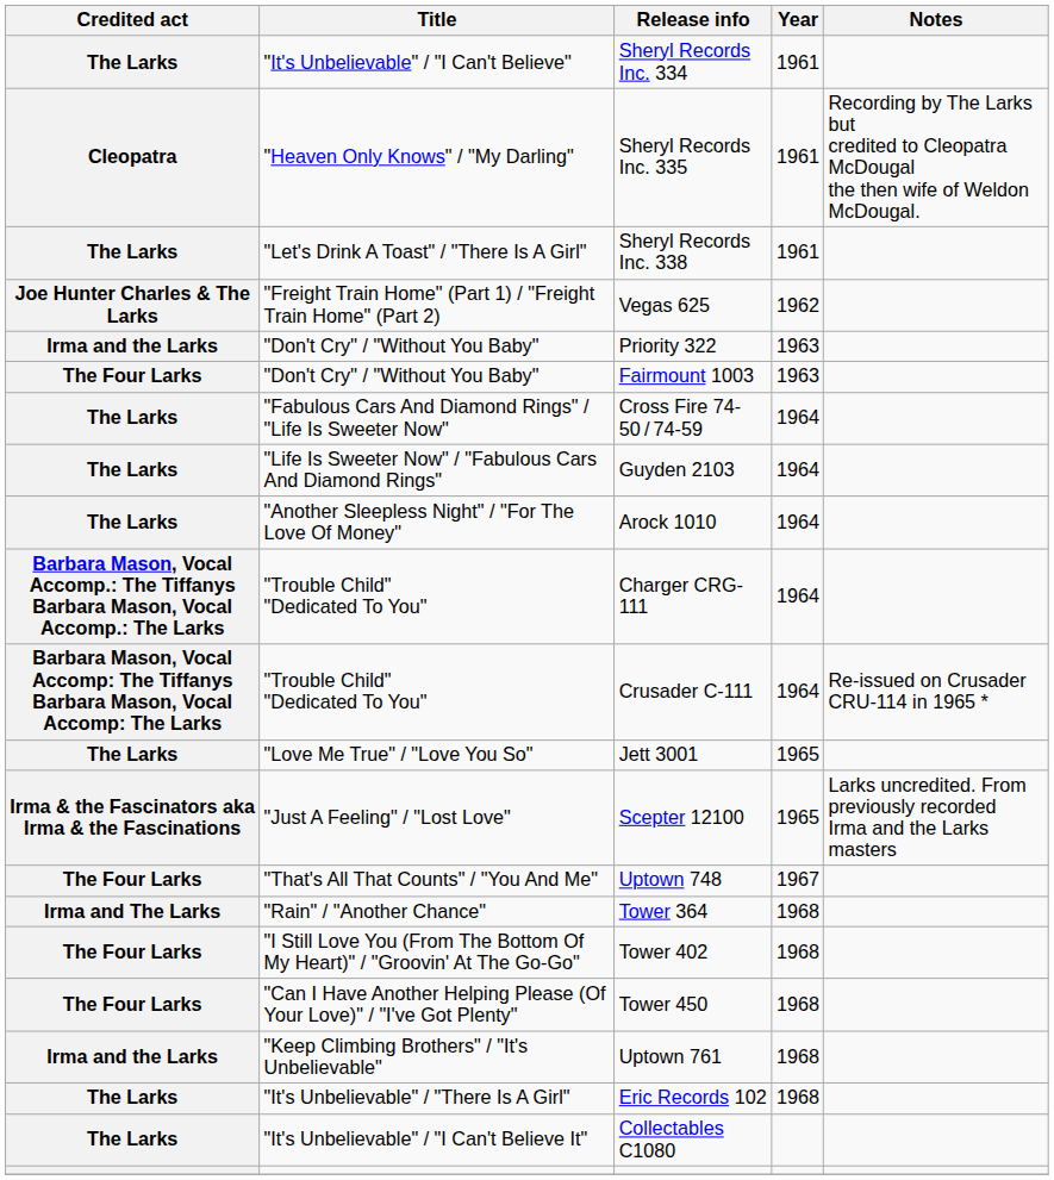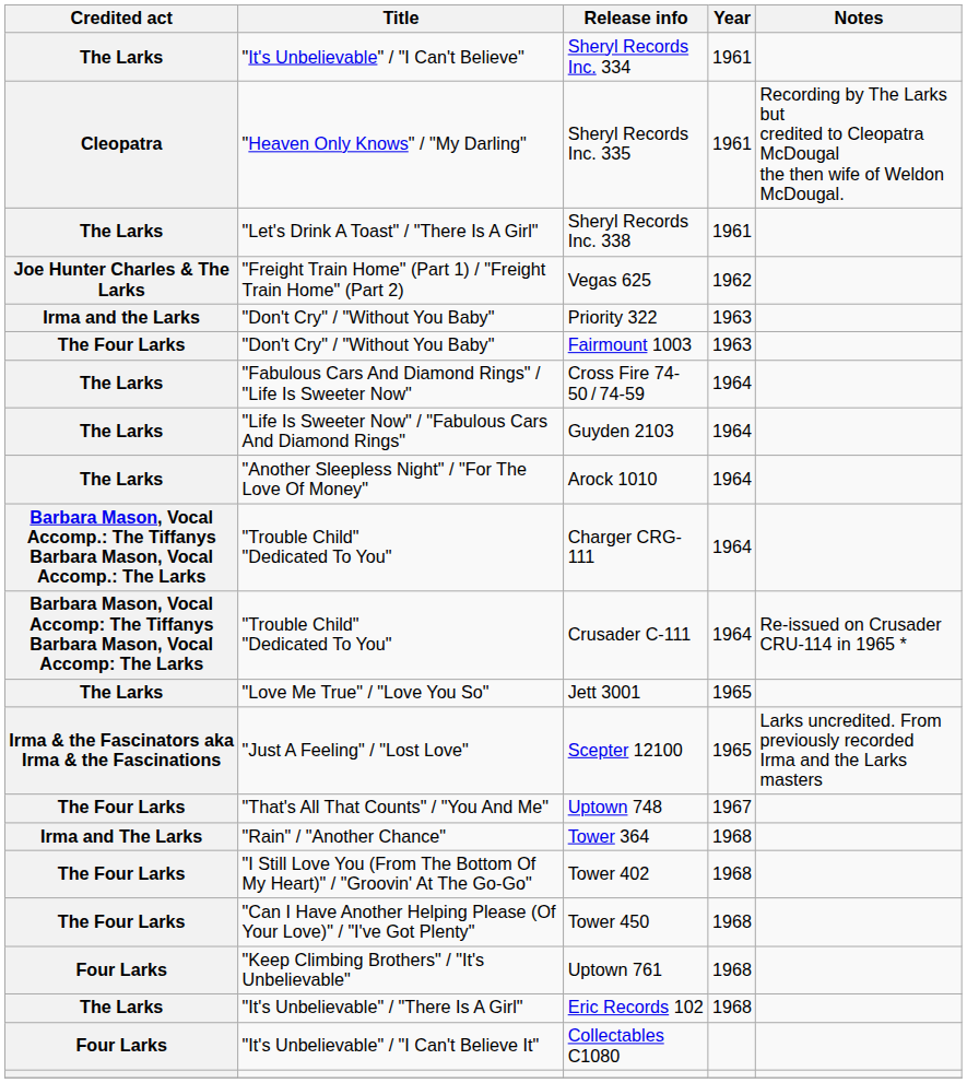Uptown 761 | Credited act: Irma and the Larks -> Four Larks
Collectables C1080 | Credited act: The Larks -> Four Larks
